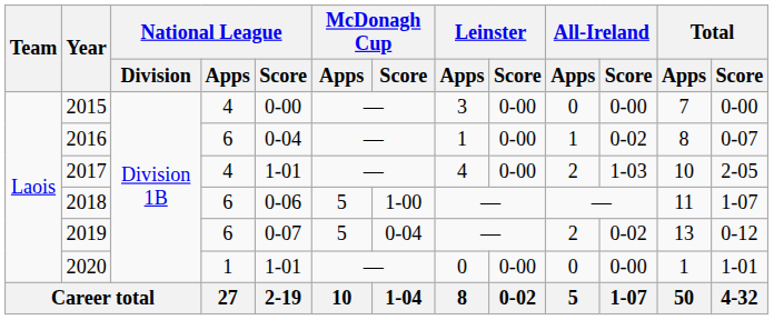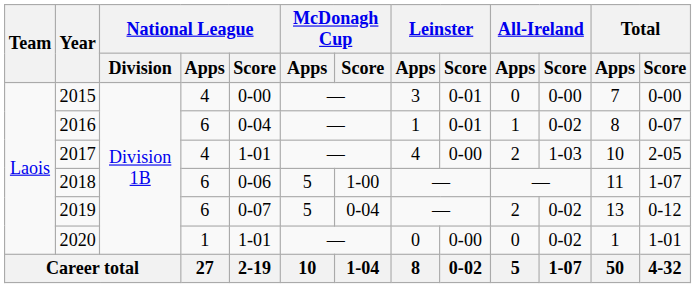2015 | Leinster / Score: 0-00 -> 0-01
2016 | Leinster / Score: 0-00 -> 0-01
2020 | All-Ireland / Score: 0-00 -> 0-02
